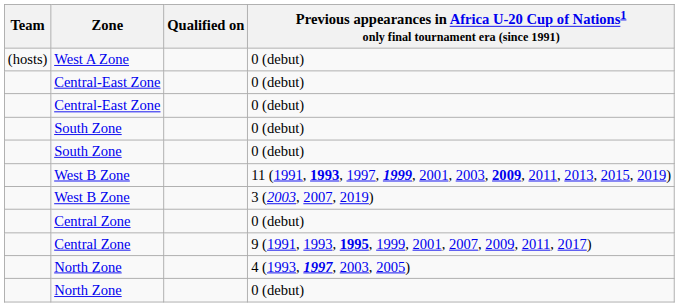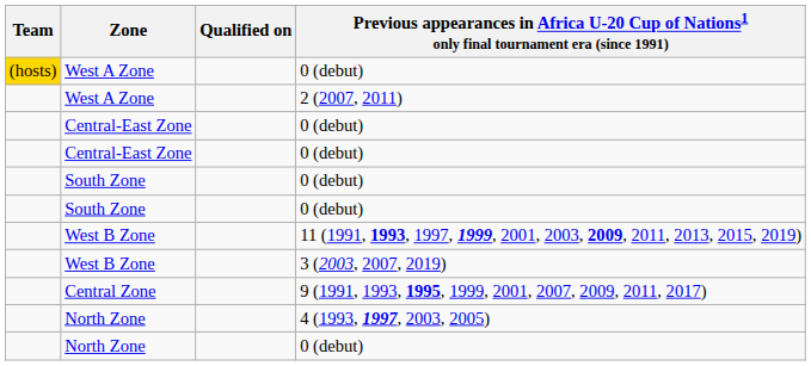West A Zone / 0 (debut) | Team: no background -> gold background
+ row: West A Zone | 2 (2007, 2011)
- row: Central Zone | 0 (debut)
